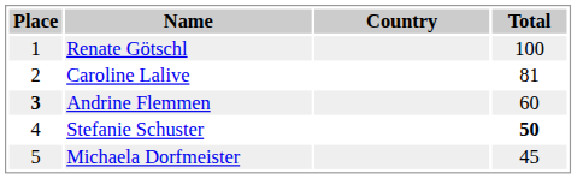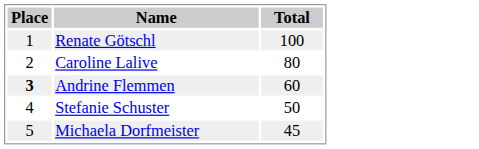- column: Country
Caroline Lalive | Total: 81 -> 80
Stefanie Schuster | Total: bold -> normal
